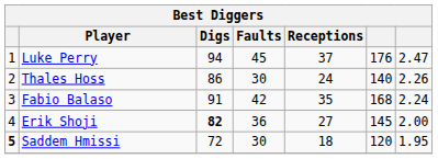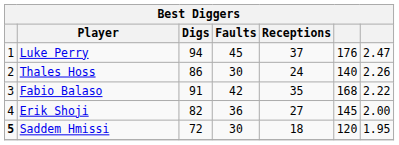Fabio Balaso | column 7: 2.24 -> 2.22
Erik Shoji | Digs: bold -> normal
